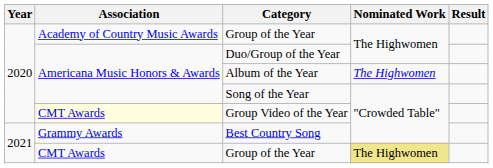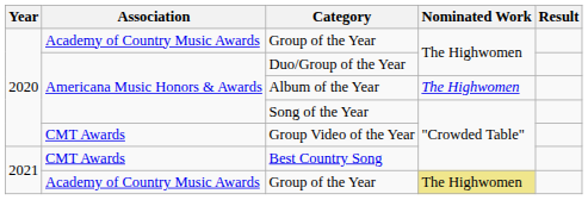Group Video of the Year | Association: lightyellow background -> no background
Best Country Song | Association: Grammy Awards -> CMT Awards
2021 / Group of the Year | Association: CMT Awards -> Academy of Country Music Awards
